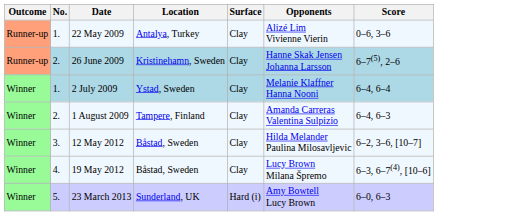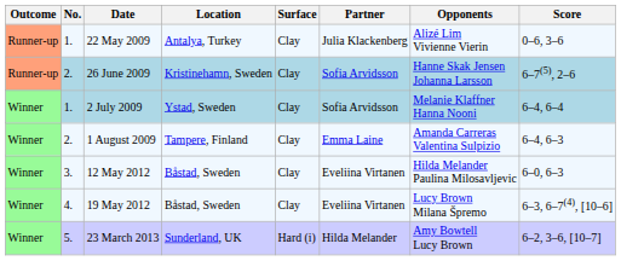+ column: Partner | Julia Klackenberg | Sofia Arvidsson | Sofia Arvidsson | Emma Laine | Eveliina Virtanen | Eveliina Virtanen | Hilda Melander
12 May 2012 | Score: 6–2, 3–6, [10–7] -> 6–0, 6–3
23 March 2013 | Score: 6–0, 6–3 -> 6–2, 3–6, [10–7]
